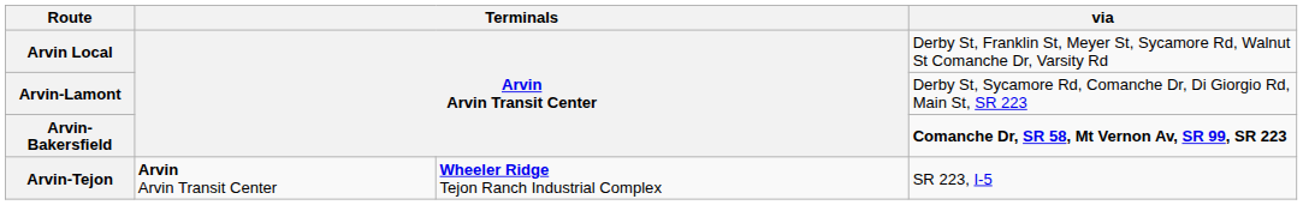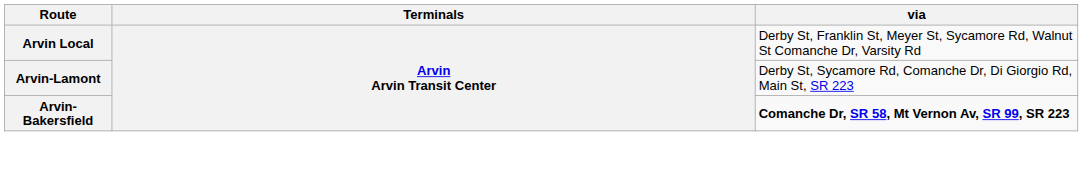- row: Arvin-Tejon | Arvin Arvin Transit Center | Wheeler Ridge Tejon Ranch Industrial Complex | SR 223, I-5
